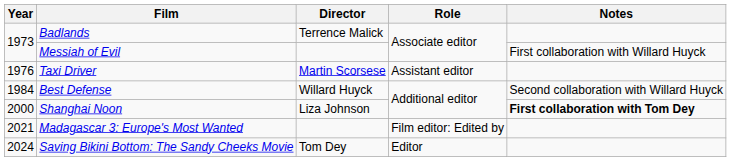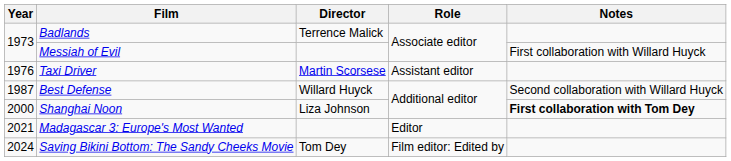Best Defense | Year: 1984 -> 1987
Madagascar 3: Europe's Most Wanted | Role: Film editor: Edited by -> Editor
Saving Bikini Bottom: The Sandy Cheeks Movie | Role: Editor -> Film editor: Edited by
